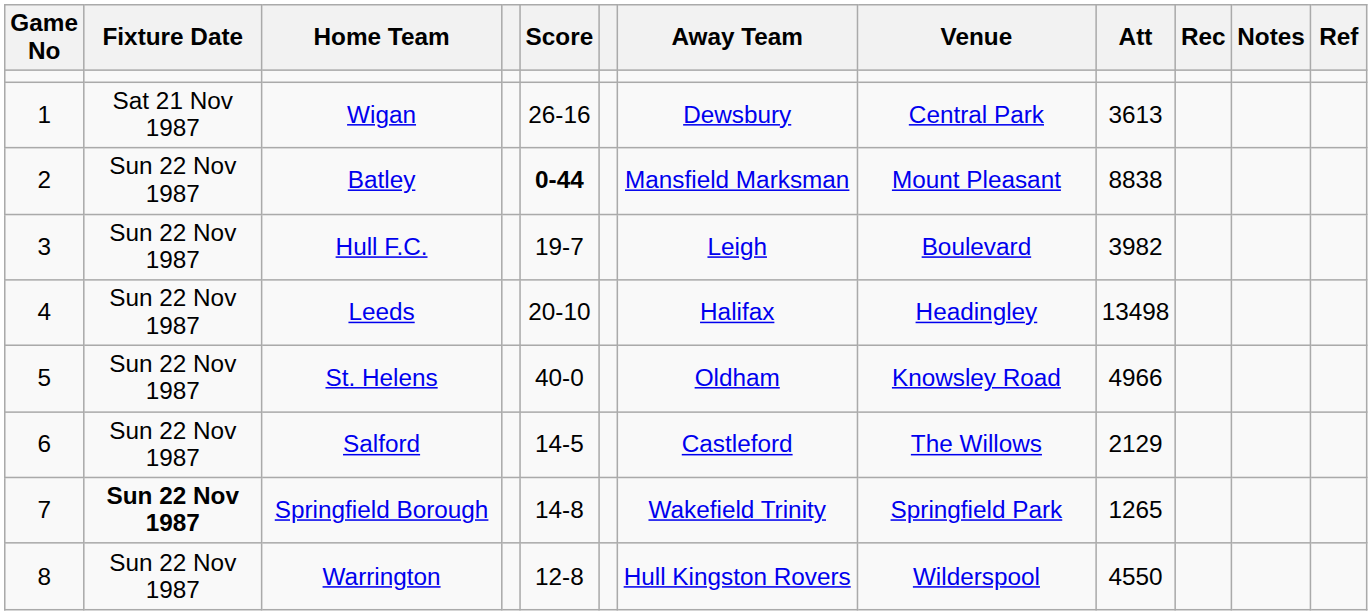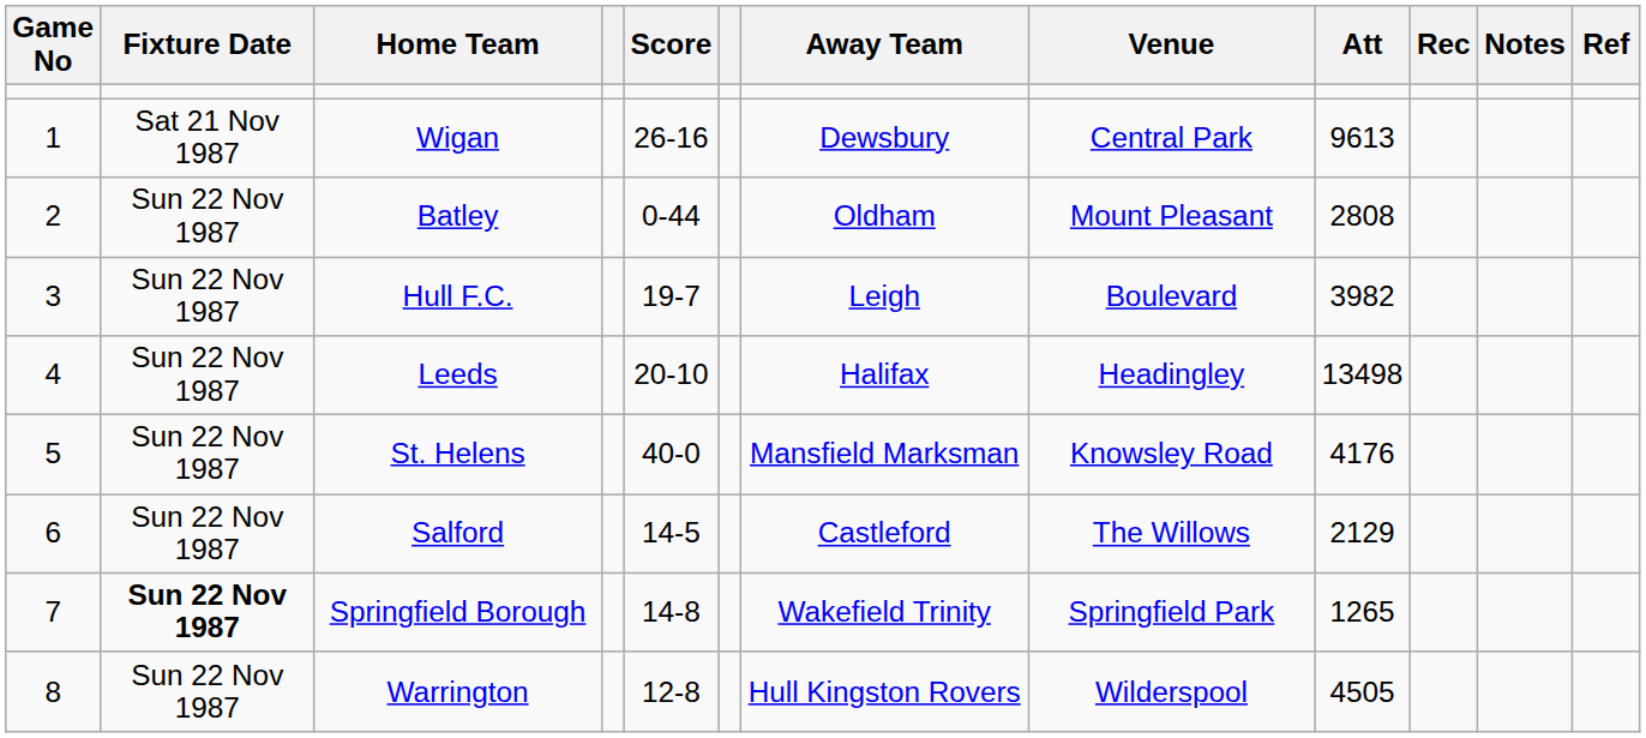Wigan | Att: 3613 -> 9613
Batley | Score: bold -> normal
Batley | Away Team: Mansfield Marksman -> Oldham
Batley | Att: 8838 -> 2808
St. Helens | Away Team: Oldham -> Mansfield Marksman
St. Helens | Att: 4966 -> 4176
Warrington | Att: 4550 -> 4505
